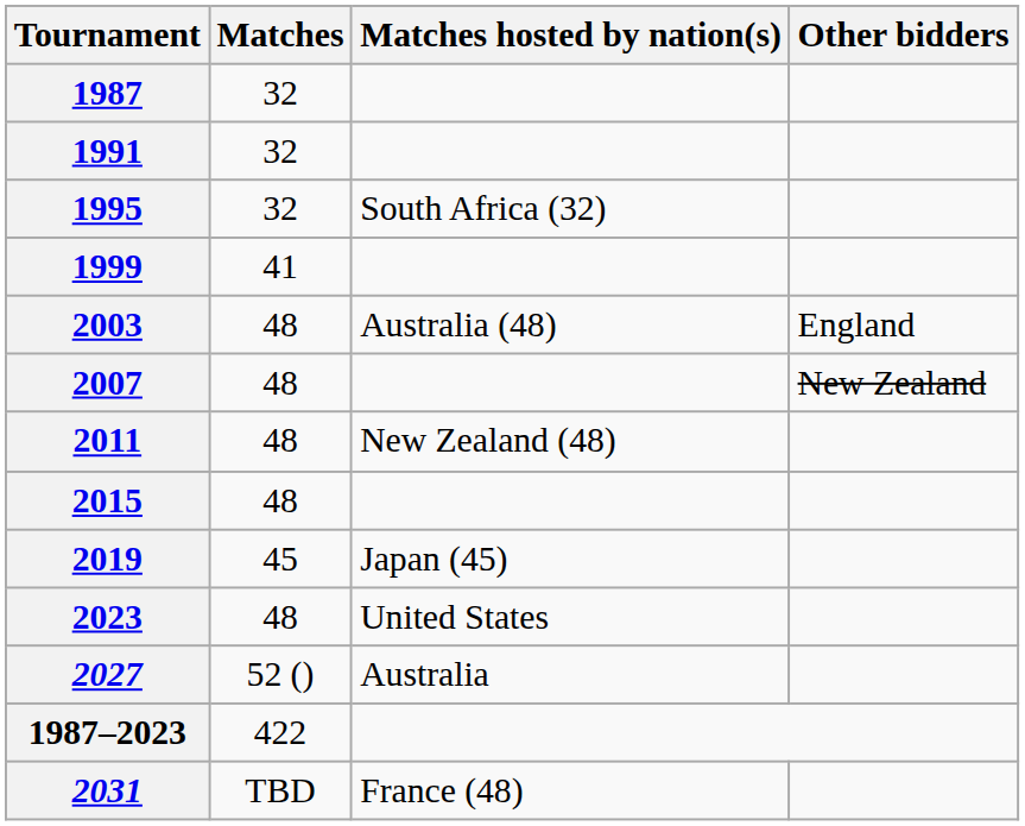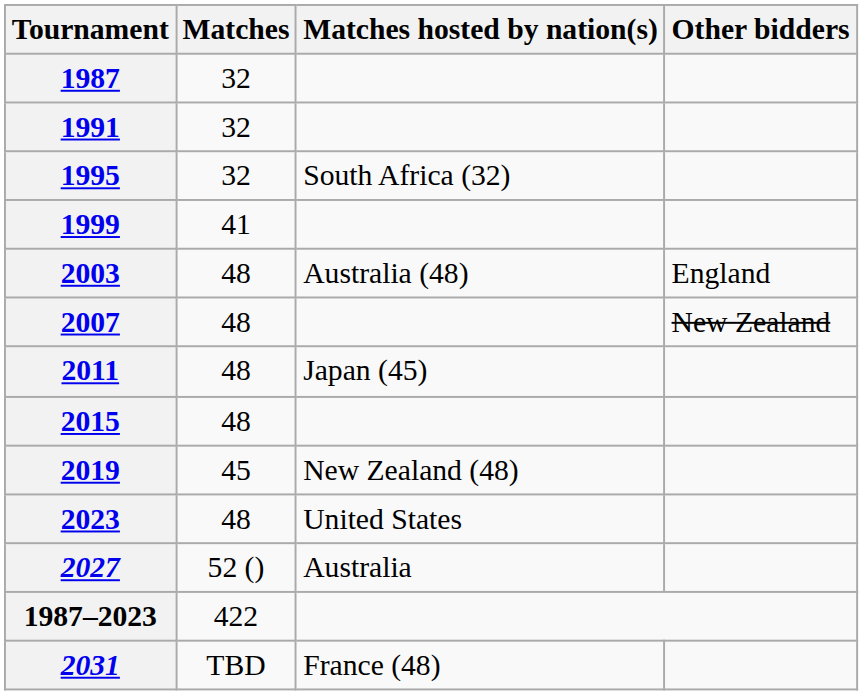2011 | Matches hosted by nation(s): New Zealand (48) -> Japan (45)
2019 | Matches hosted by nation(s): Japan (45) -> New Zealand (48)
